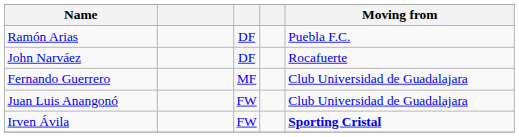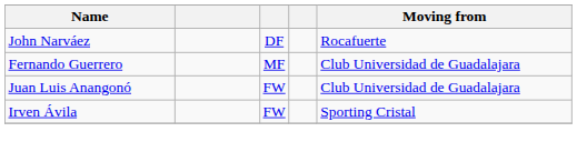- row: Ramón Arias | DF | Puebla F.C.
Irven Ávila | Moving from: bold -> normal
